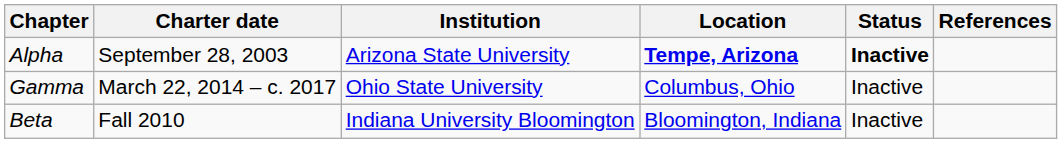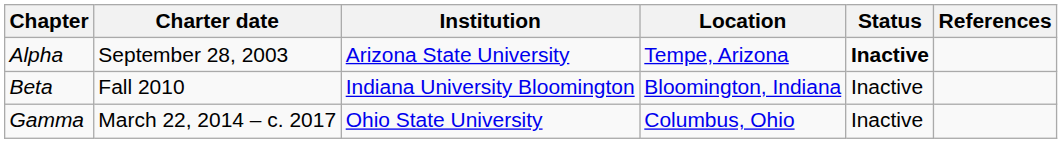Alpha | Location: bold -> normal
rows swapped: Beta <-> Gamma
